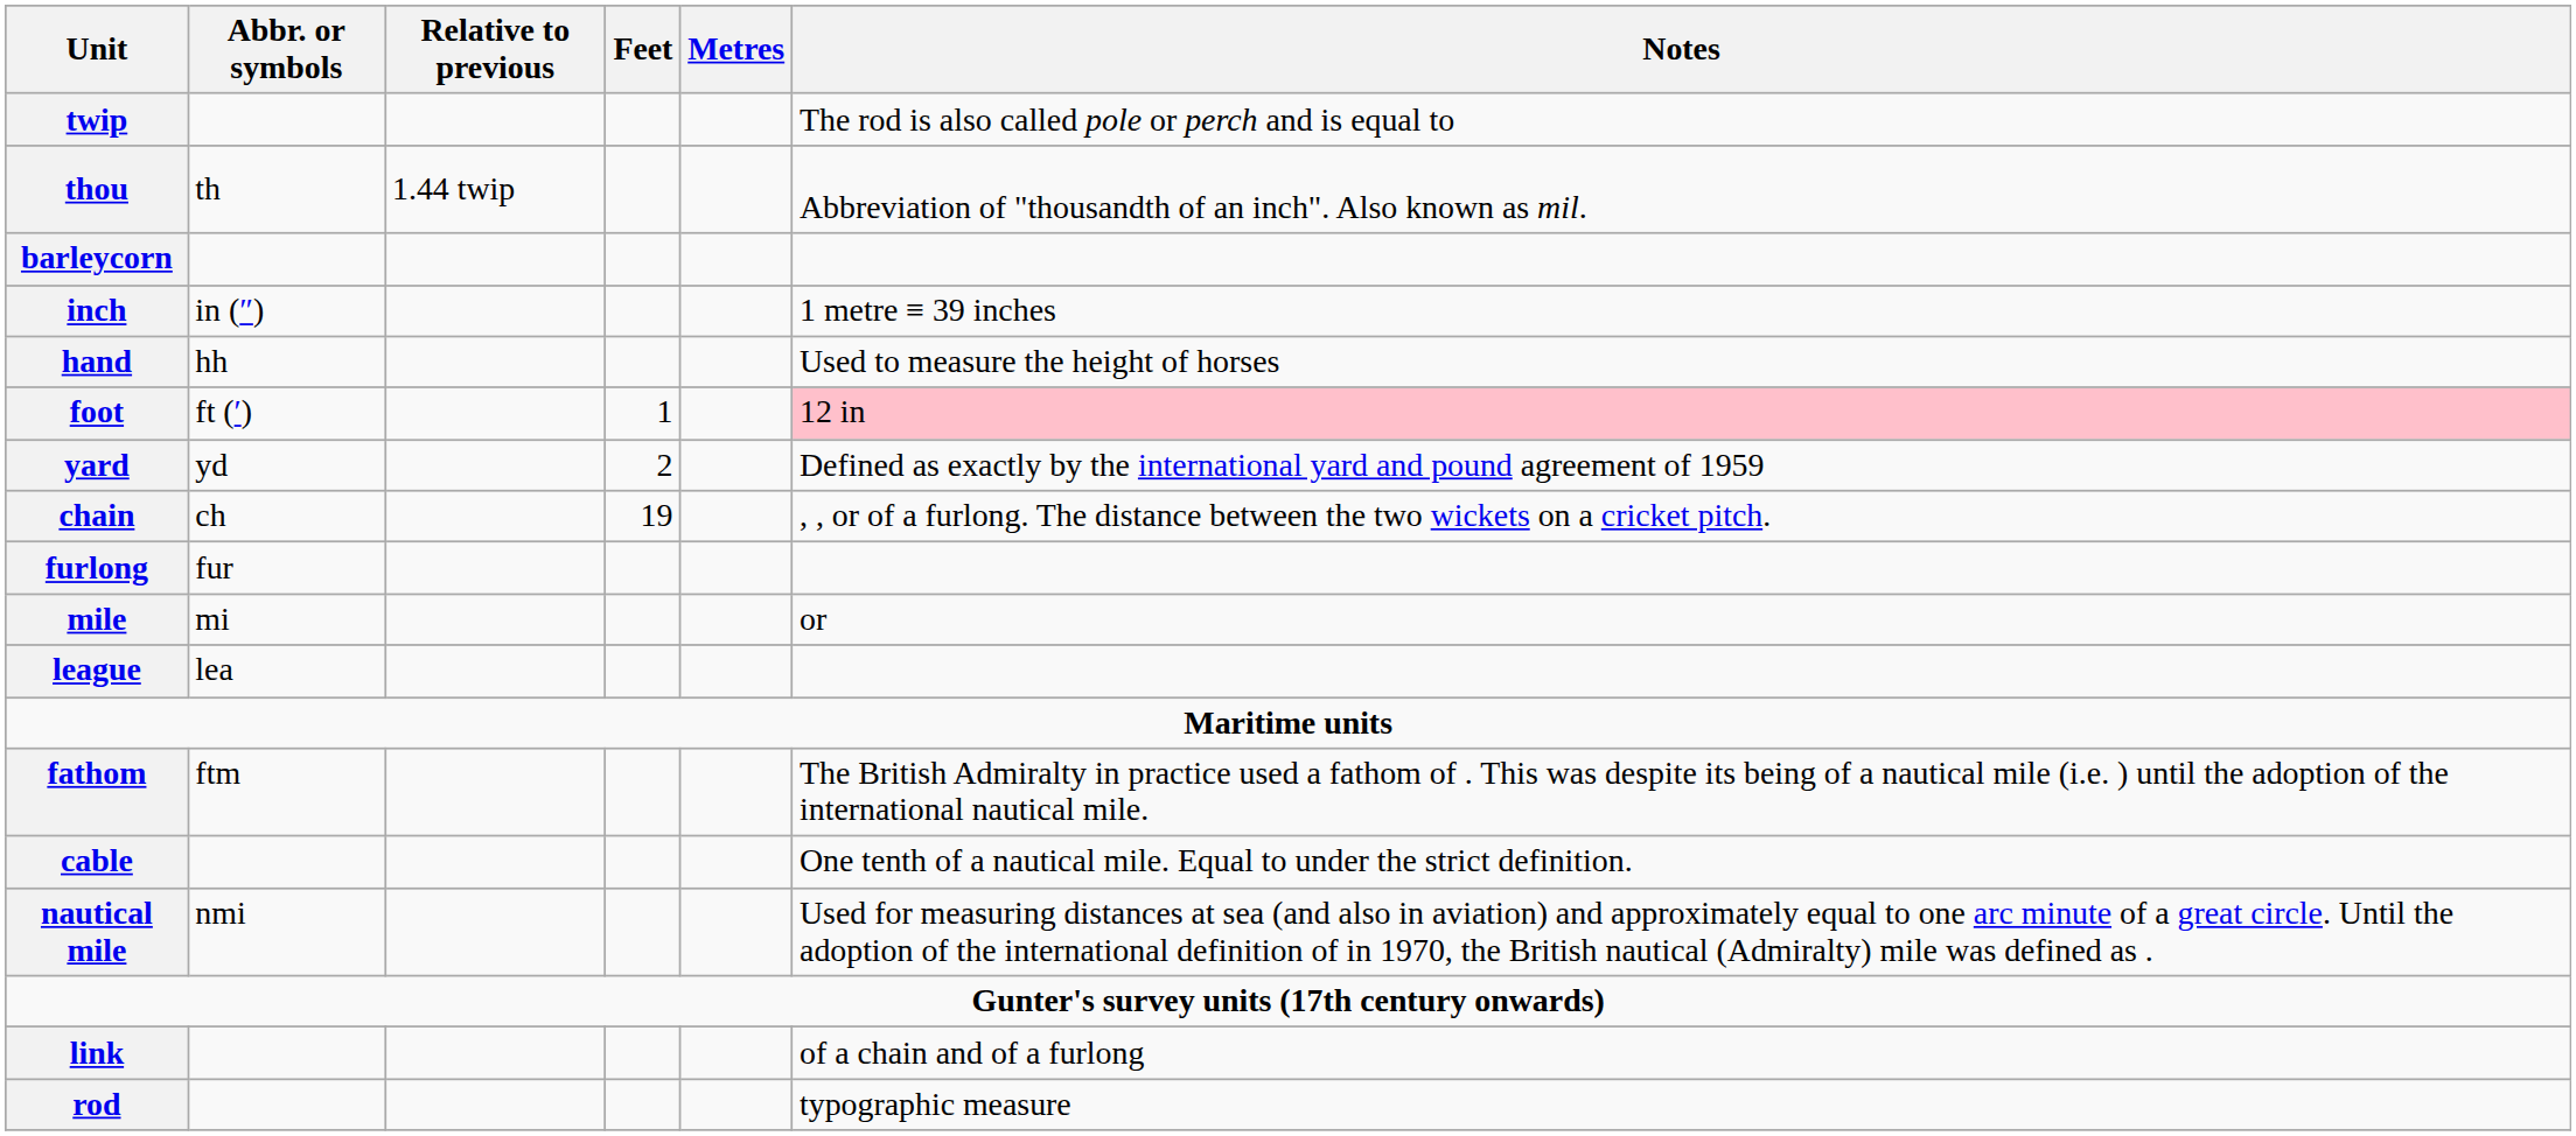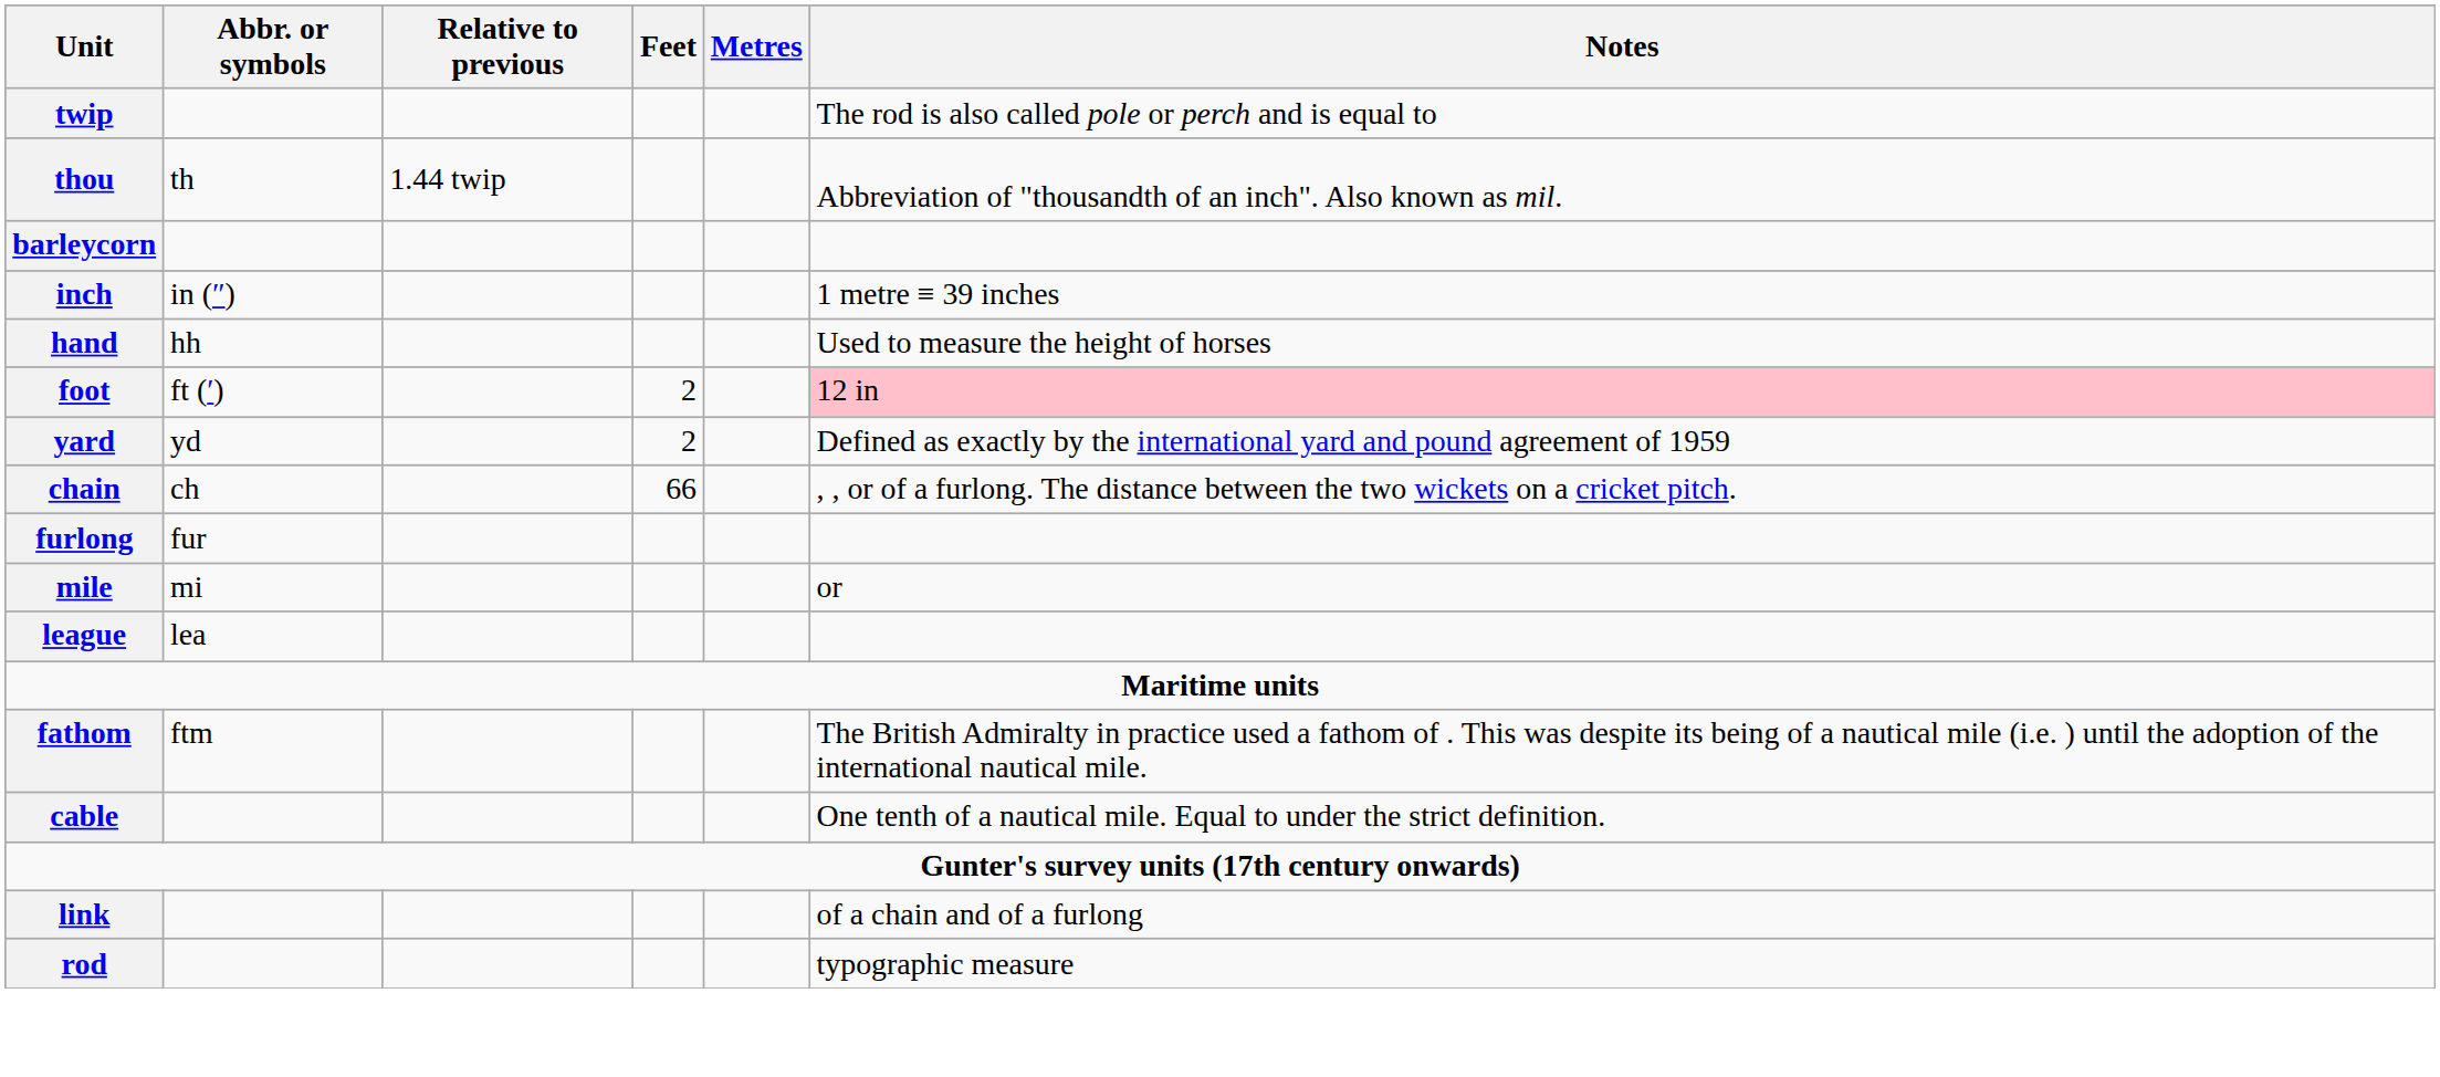foot | Feet: 1 -> 2
chain | Feet: 19 -> 66
- row: nautical mile | nmi | Used for measuring distances at sea (and also in aviation) and approximately equal to one arc minute of a great circle. Until the adoption of the international definition of in 1970, the British nautical (Admiralty) mile was defined as .
